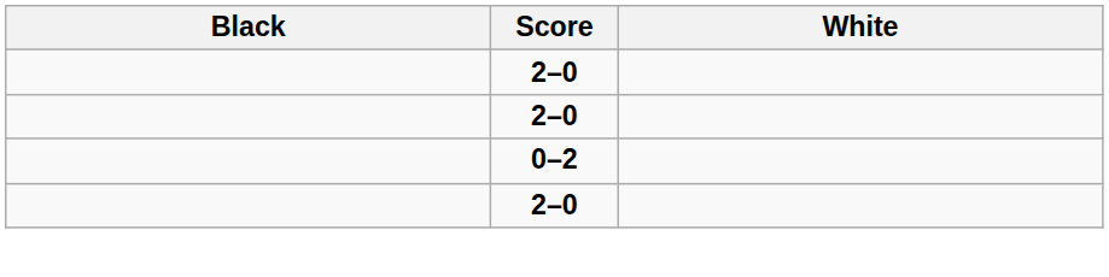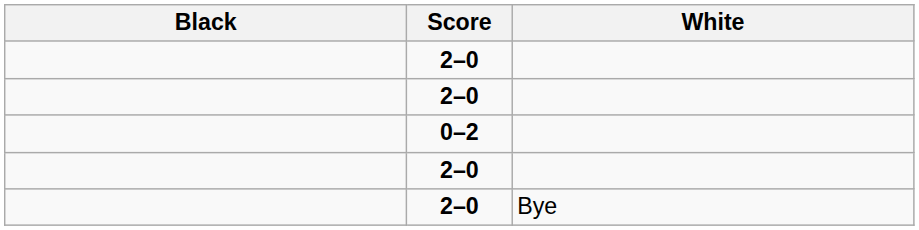+ row: 2–0 | Bye
